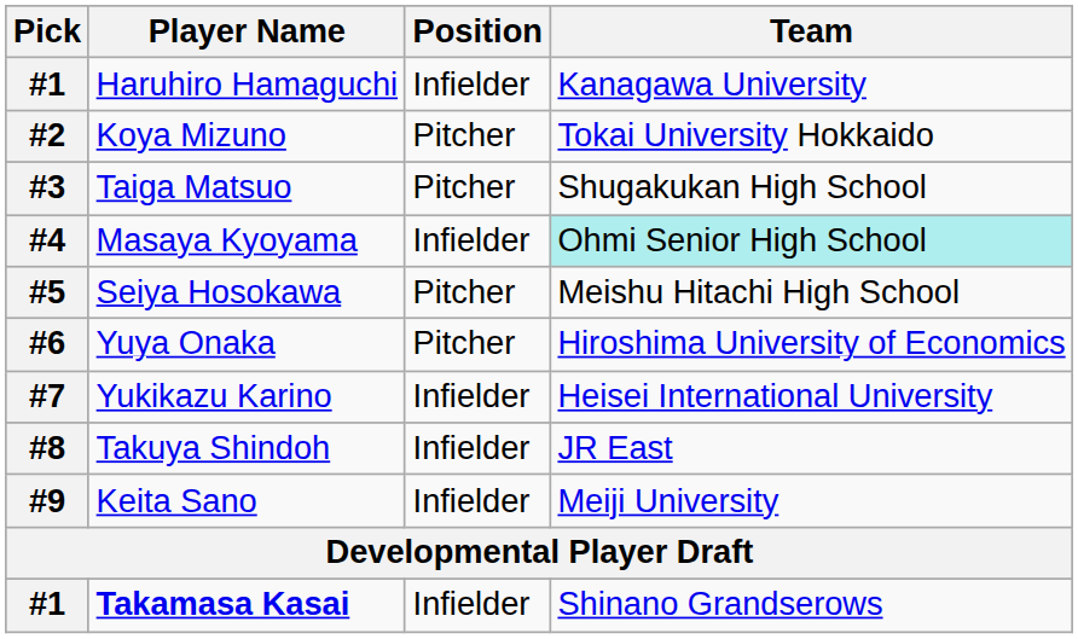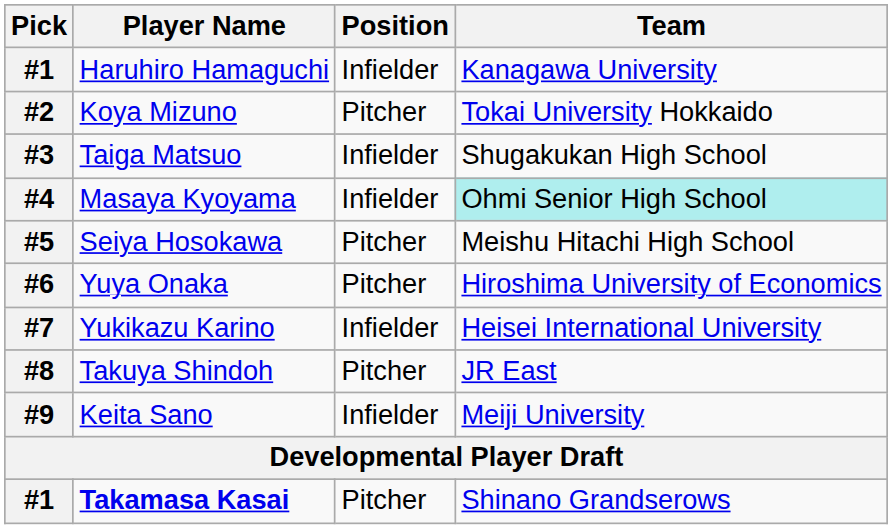#3 | Position: Pitcher -> Infielder
#8 | Position: Infielder -> Pitcher
#1 / Takamasa Kasai | Position: Infielder -> Pitcher
